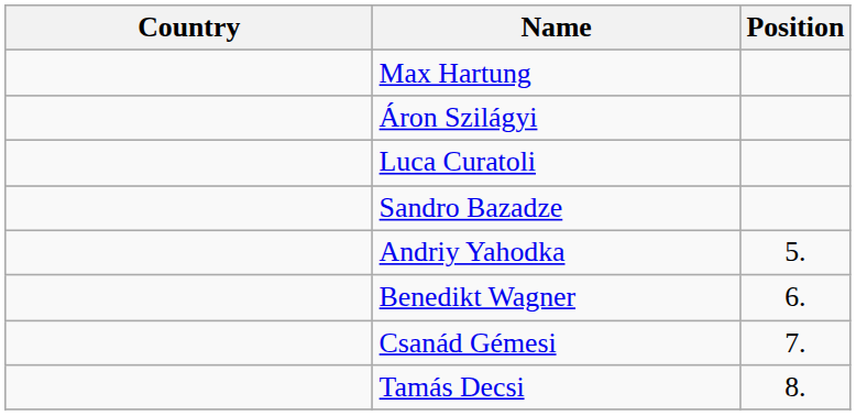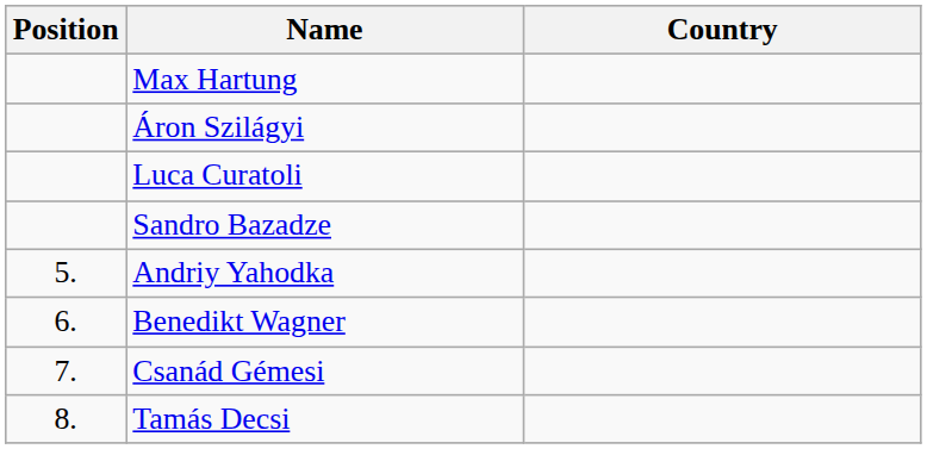columns swapped: Position <-> Country
